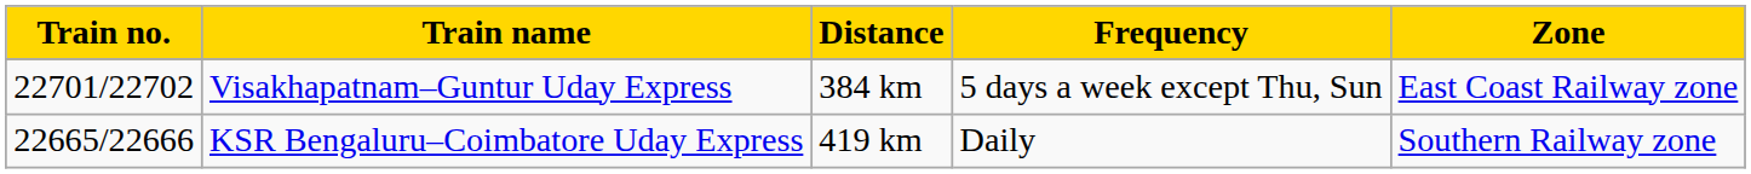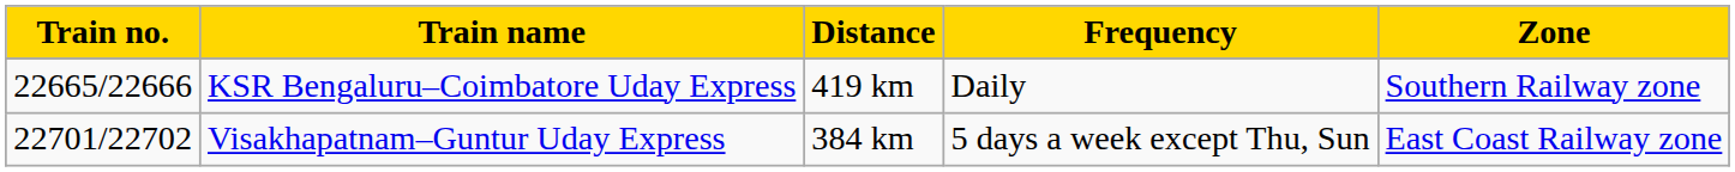rows swapped: KSR Bengaluru–Coimbatore Uday Express <-> Visakhapatnam–Guntur Uday Express
